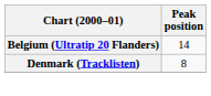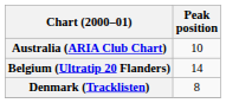+ row: Australia (ARIA Club Chart) | 10
